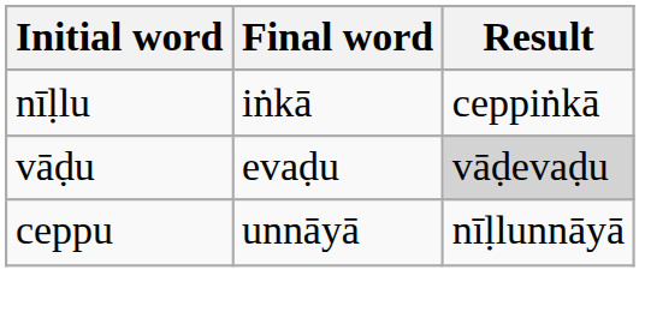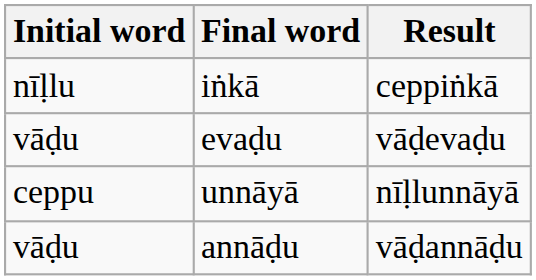evaḍu | Result: lightgrey background -> no background
+ row: vāḍu | annāḍu | vāḍannāḍu
